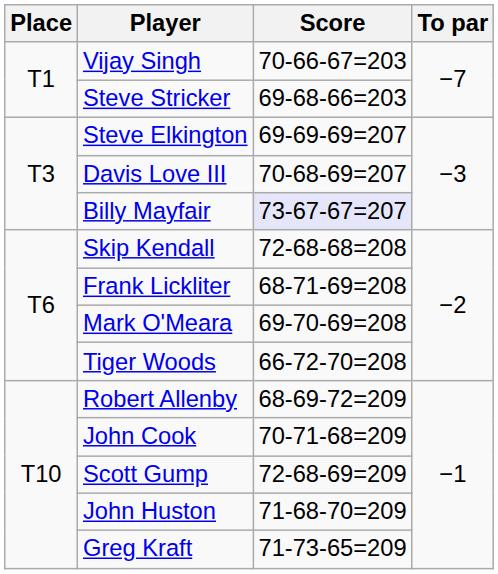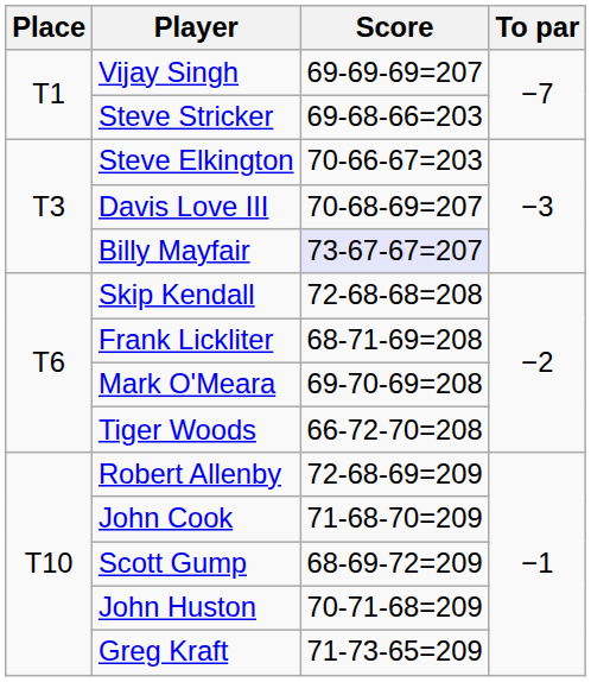Vijay Singh | Score: 70-66-67=203 -> 69-69-69=207
Steve Elkington | Score: 69-69-69=207 -> 70-66-67=203
Robert Allenby | Score: 68-69-72=209 -> 72-68-69=209
John Cook | Score: 70-71-68=209 -> 71-68-70=209
Scott Gump | Score: 72-68-69=209 -> 68-69-72=209
John Huston | Score: 71-68-70=209 -> 70-71-68=209
